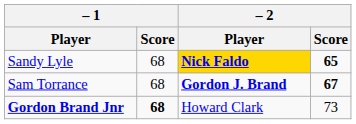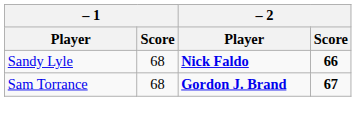Sandy Lyle | – 2 / Player: gold background -> no background
Sandy Lyle | – 2 / Score: 65 -> 66
- row: Gordon Brand Jnr | 68 | Howard Clark | 73
